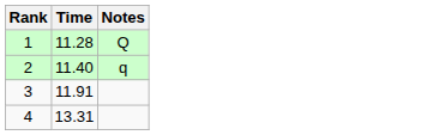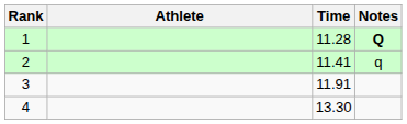+ column: Athlete
1 | Notes: normal -> bold
2 | Time: 11.40 -> 11.41
4 | Time: 13.31 -> 13.30
